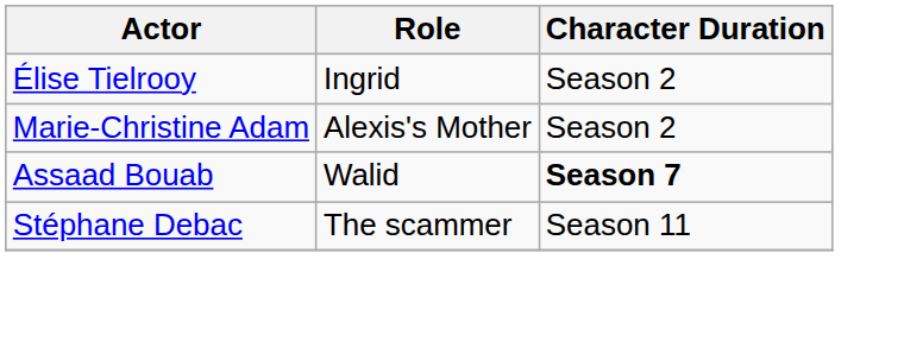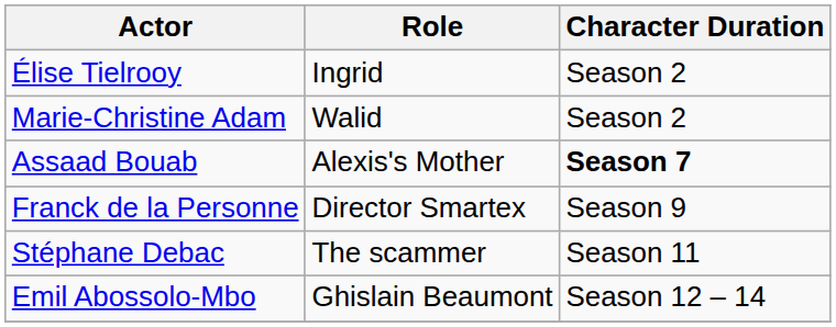Marie-Christine Adam | Role: Alexis's Mother -> Walid
Assaad Bouab | Role: Walid -> Alexis's Mother
+ row: Franck de la Personne | Director Smartex | Season 9
+ row: Emil Abossolo-Mbo | Ghislain Beaumont | Season 12 – 14
